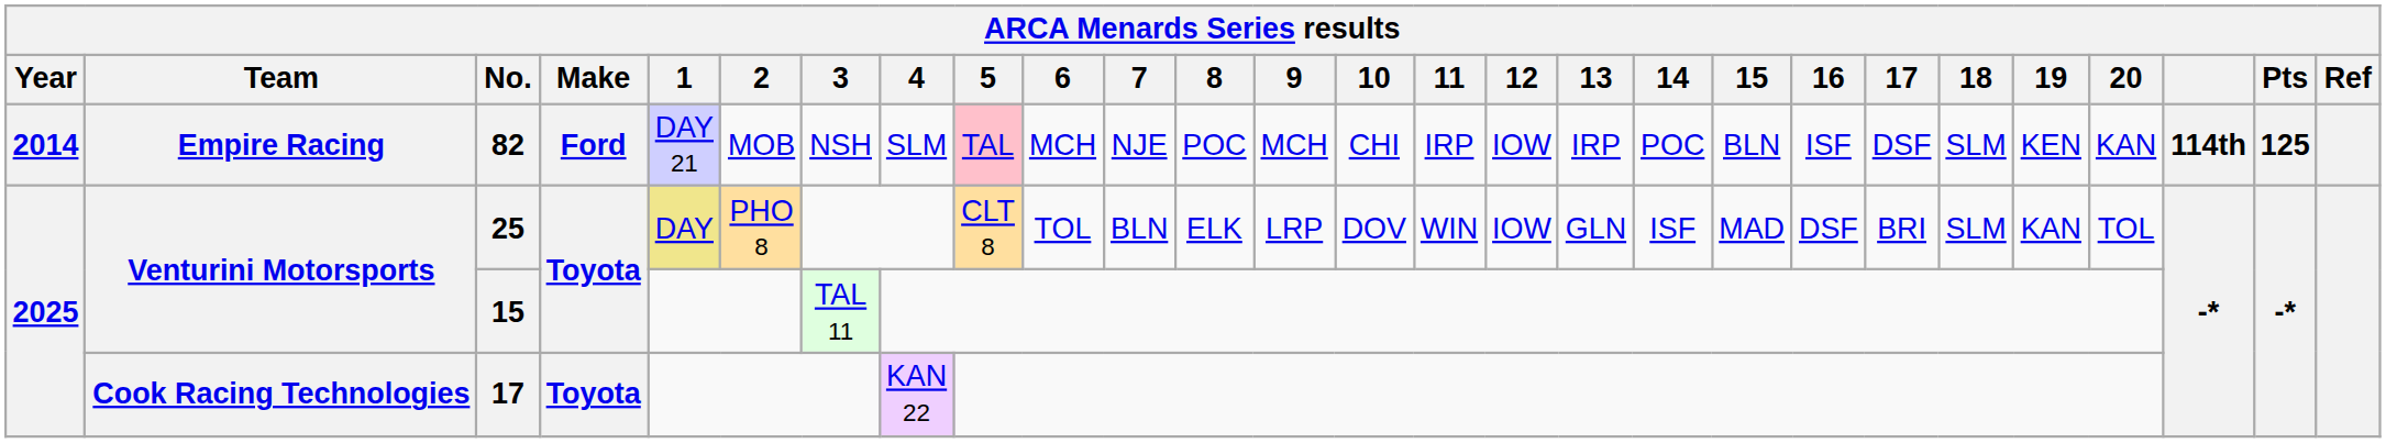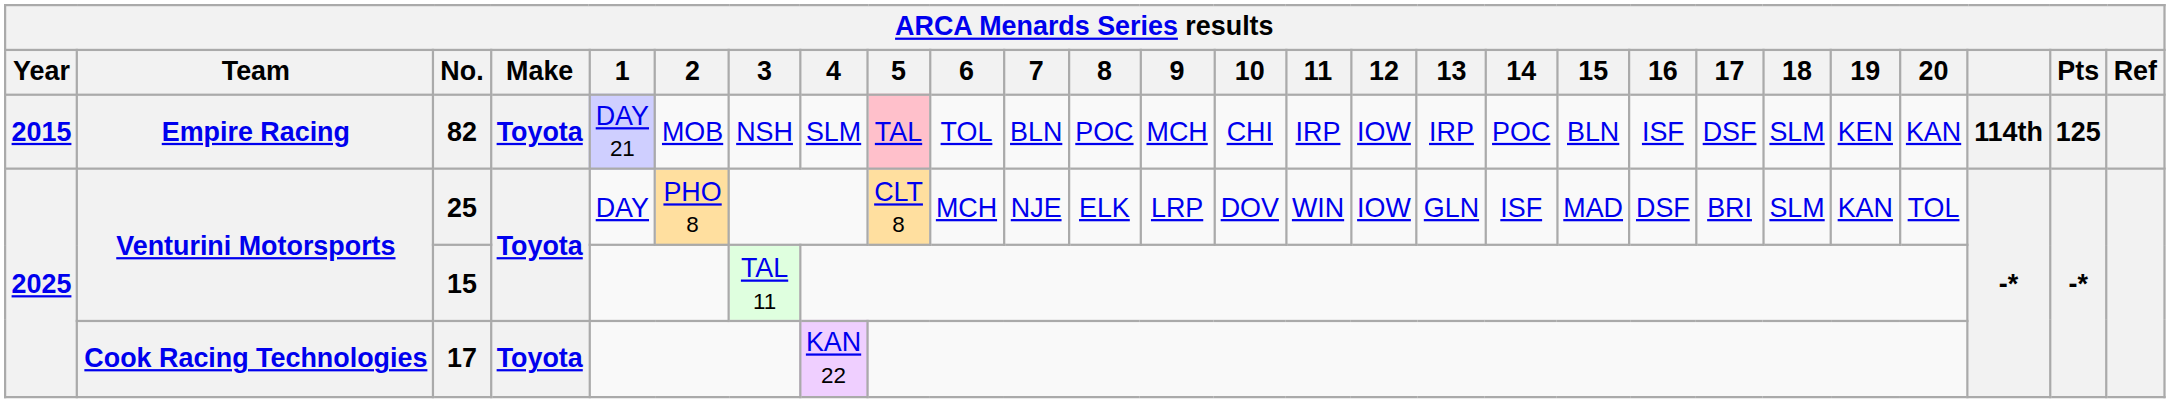82 | Year: 2014 -> 2015
82 | Make: Ford -> Toyota
82 | 6: MCH -> TOL
82 | 7: NJE -> BLN
25 | 1: khaki background -> no background
25 | 6: TOL -> MCH
25 | 7: BLN -> NJE
